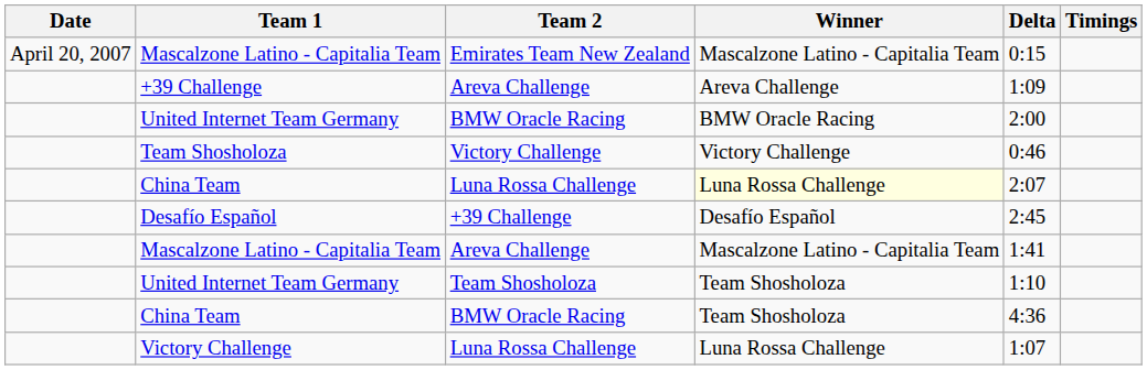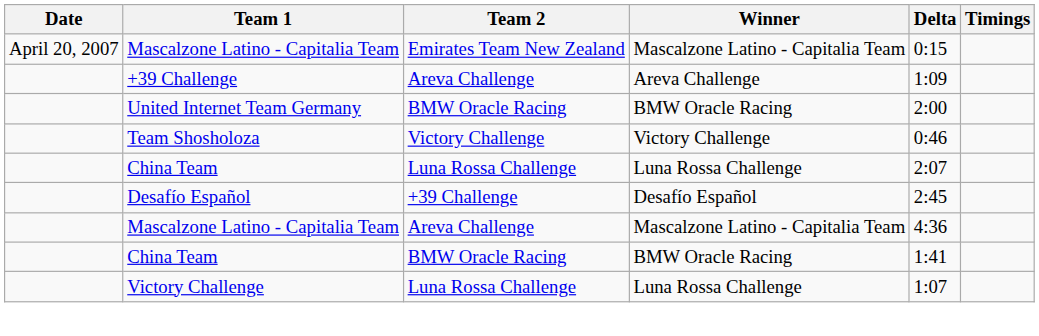China Team / Luna Rossa Challenge | Winner: lightyellow background -> no background
Mascalzone Latino - Capitalia Team / Areva Challenge | Delta: 1:41 -> 4:36
- row: United Internet Team Germany | Team Shosholoza | Team Shosholoza | 1:10
China Team / BMW Oracle Racing | Winner: Team Shosholoza -> BMW Oracle Racing
China Team / BMW Oracle Racing | Delta: 4:36 -> 1:41
